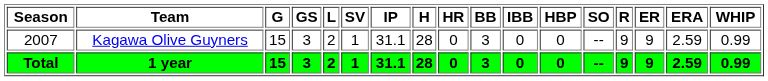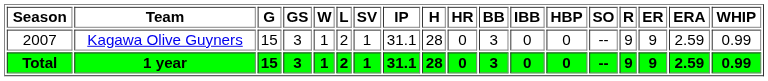+ column: W | 1 | 1
